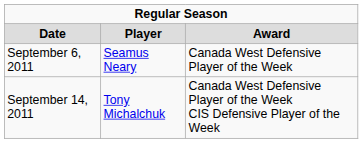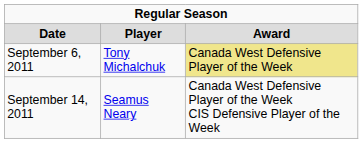September 6, 2011 | column 2: Seamus Neary -> Tony Michalchuk
September 6, 2011 | column 3: no background -> khaki background
September 14, 2011 | column 2: Tony Michalchuk -> Seamus Neary
